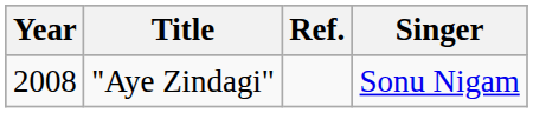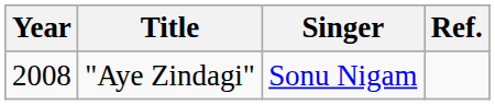columns swapped: Singer <-> Ref.
